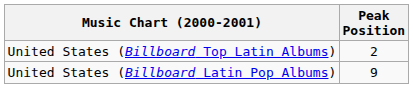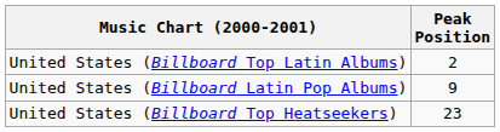+ row: United States (Billboard Top Heatseekers) | 23
